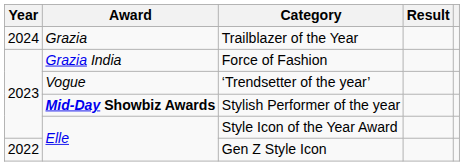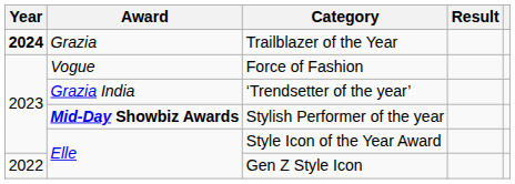Trailblazer of the Year | Year: normal -> bold
Force of Fashion | Award: Grazia India -> Vogue
‘Trendsetter of the year’ | Award: Vogue -> Grazia India
